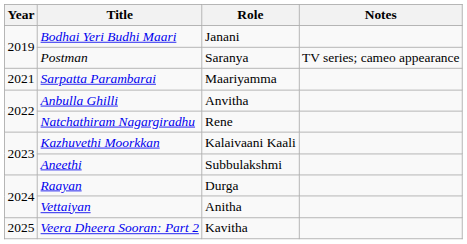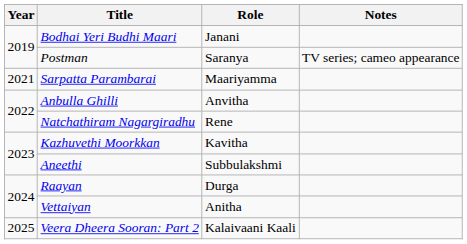Kazhuvethi Moorkkan | Role: Kalaivaani Kaali -> Kavitha
Veera Dheera Sooran: Part 2 | Role: Kavitha -> Kalaivaani Kaali
